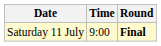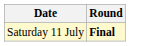- column: Time | 9:00
